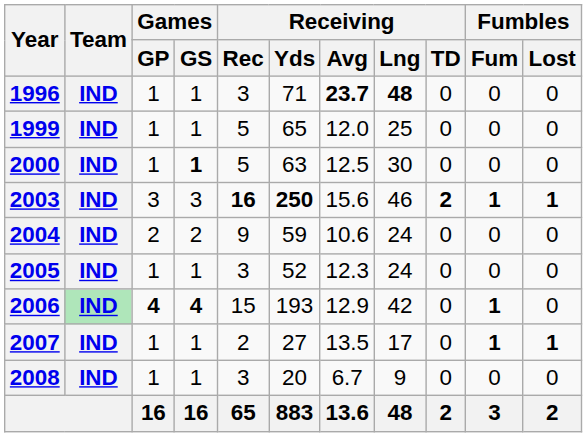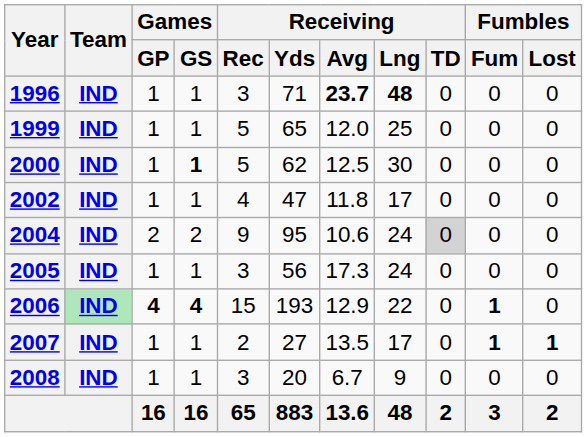2000 | Receiving / Yds: 63 -> 62
+ row: 2002 | IND | 1 | 1 | 4 | 47 | 11.8 | 17 | 0 | 0 | 0
- row: 2003 | IND | 3 | 3 | 16 | 250 | 15.6 | 46 | 2 | 1 | 1
2004 | Receiving / Yds: 59 -> 95
2004 | Receiving / TD: no background -> lightgrey background
2005 | Receiving / Yds: 52 -> 56
2005 | Receiving / Avg: 12.3 -> 17.3
2006 | Receiving / Lng: 42 -> 22
